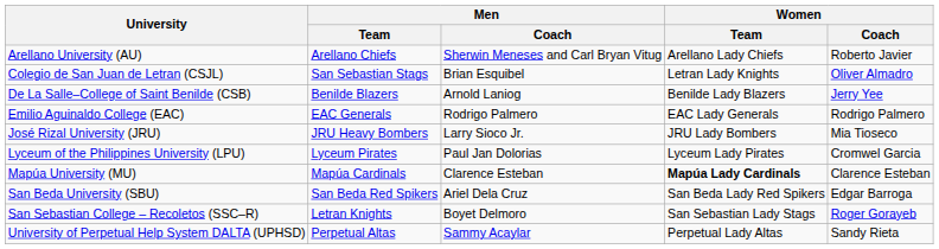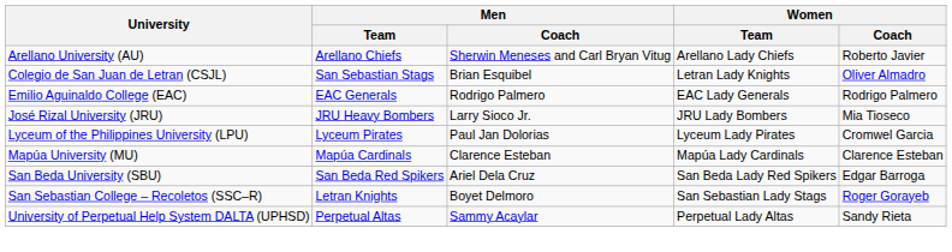- row: De La Salle–College of Saint Benilde (CSB) | Benilde Blazers | Arnold Laniog | Benilde Lady Blazers | Jerry Yee
Mapúa University (MU) | Women / Team: bold -> normal
